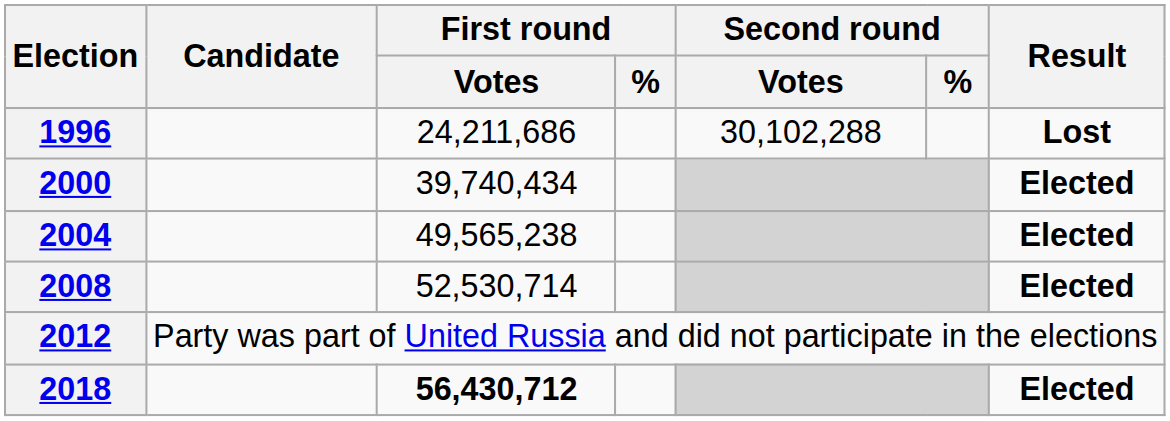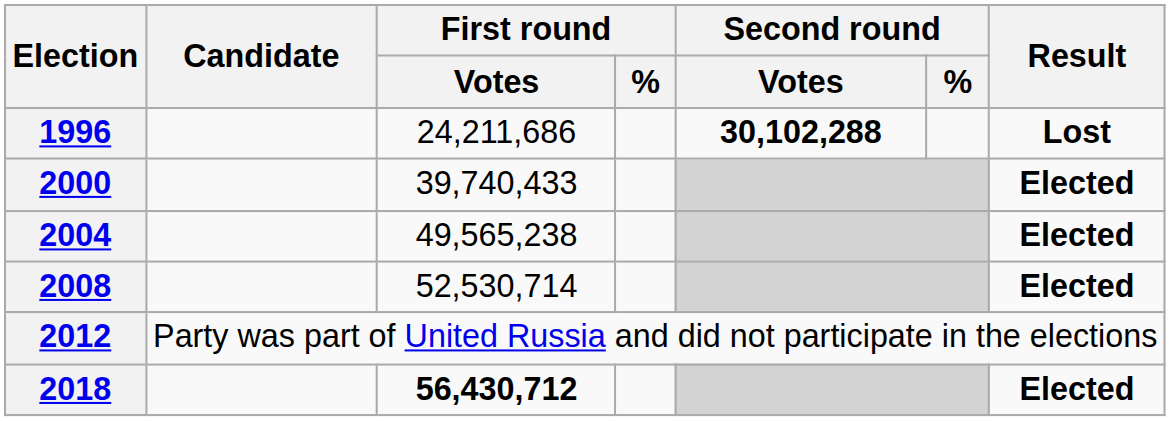1996 | Second round / Votes: normal -> bold
2000 | First round / Votes: 39,740,434 -> 39,740,433
